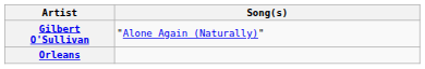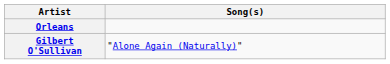rows swapped: Gilbert O'Sullivan <-> Orleans
